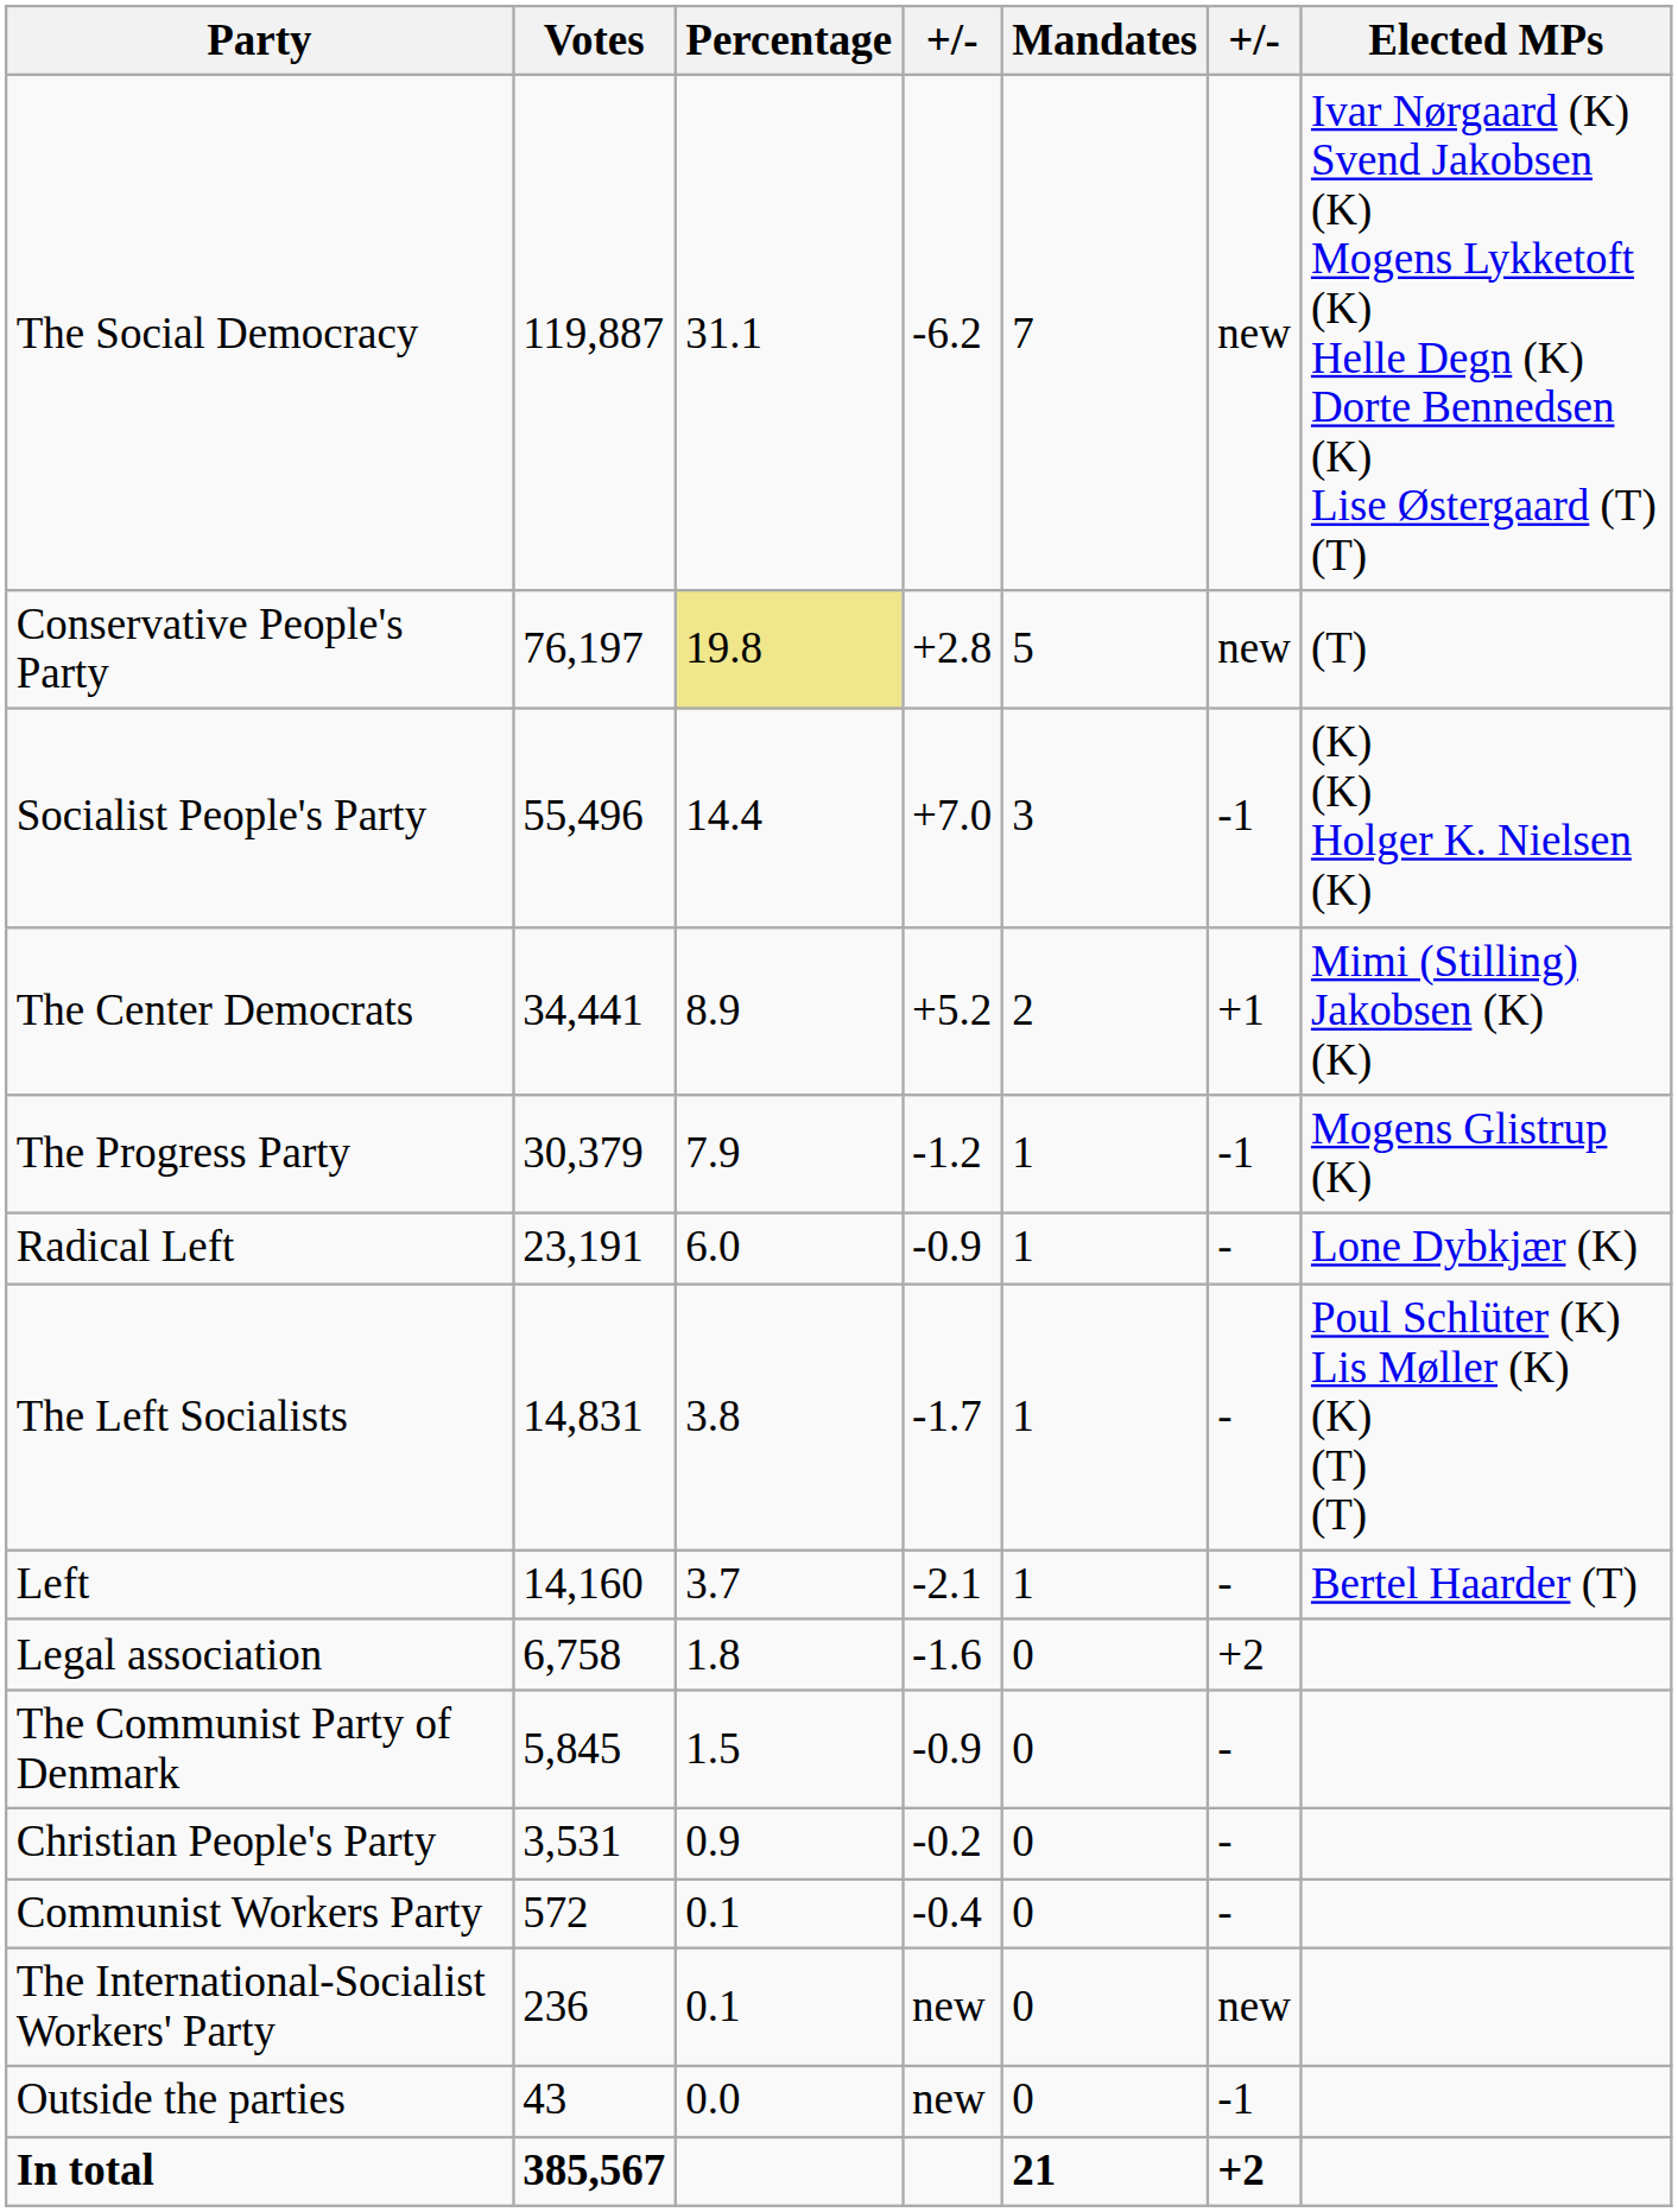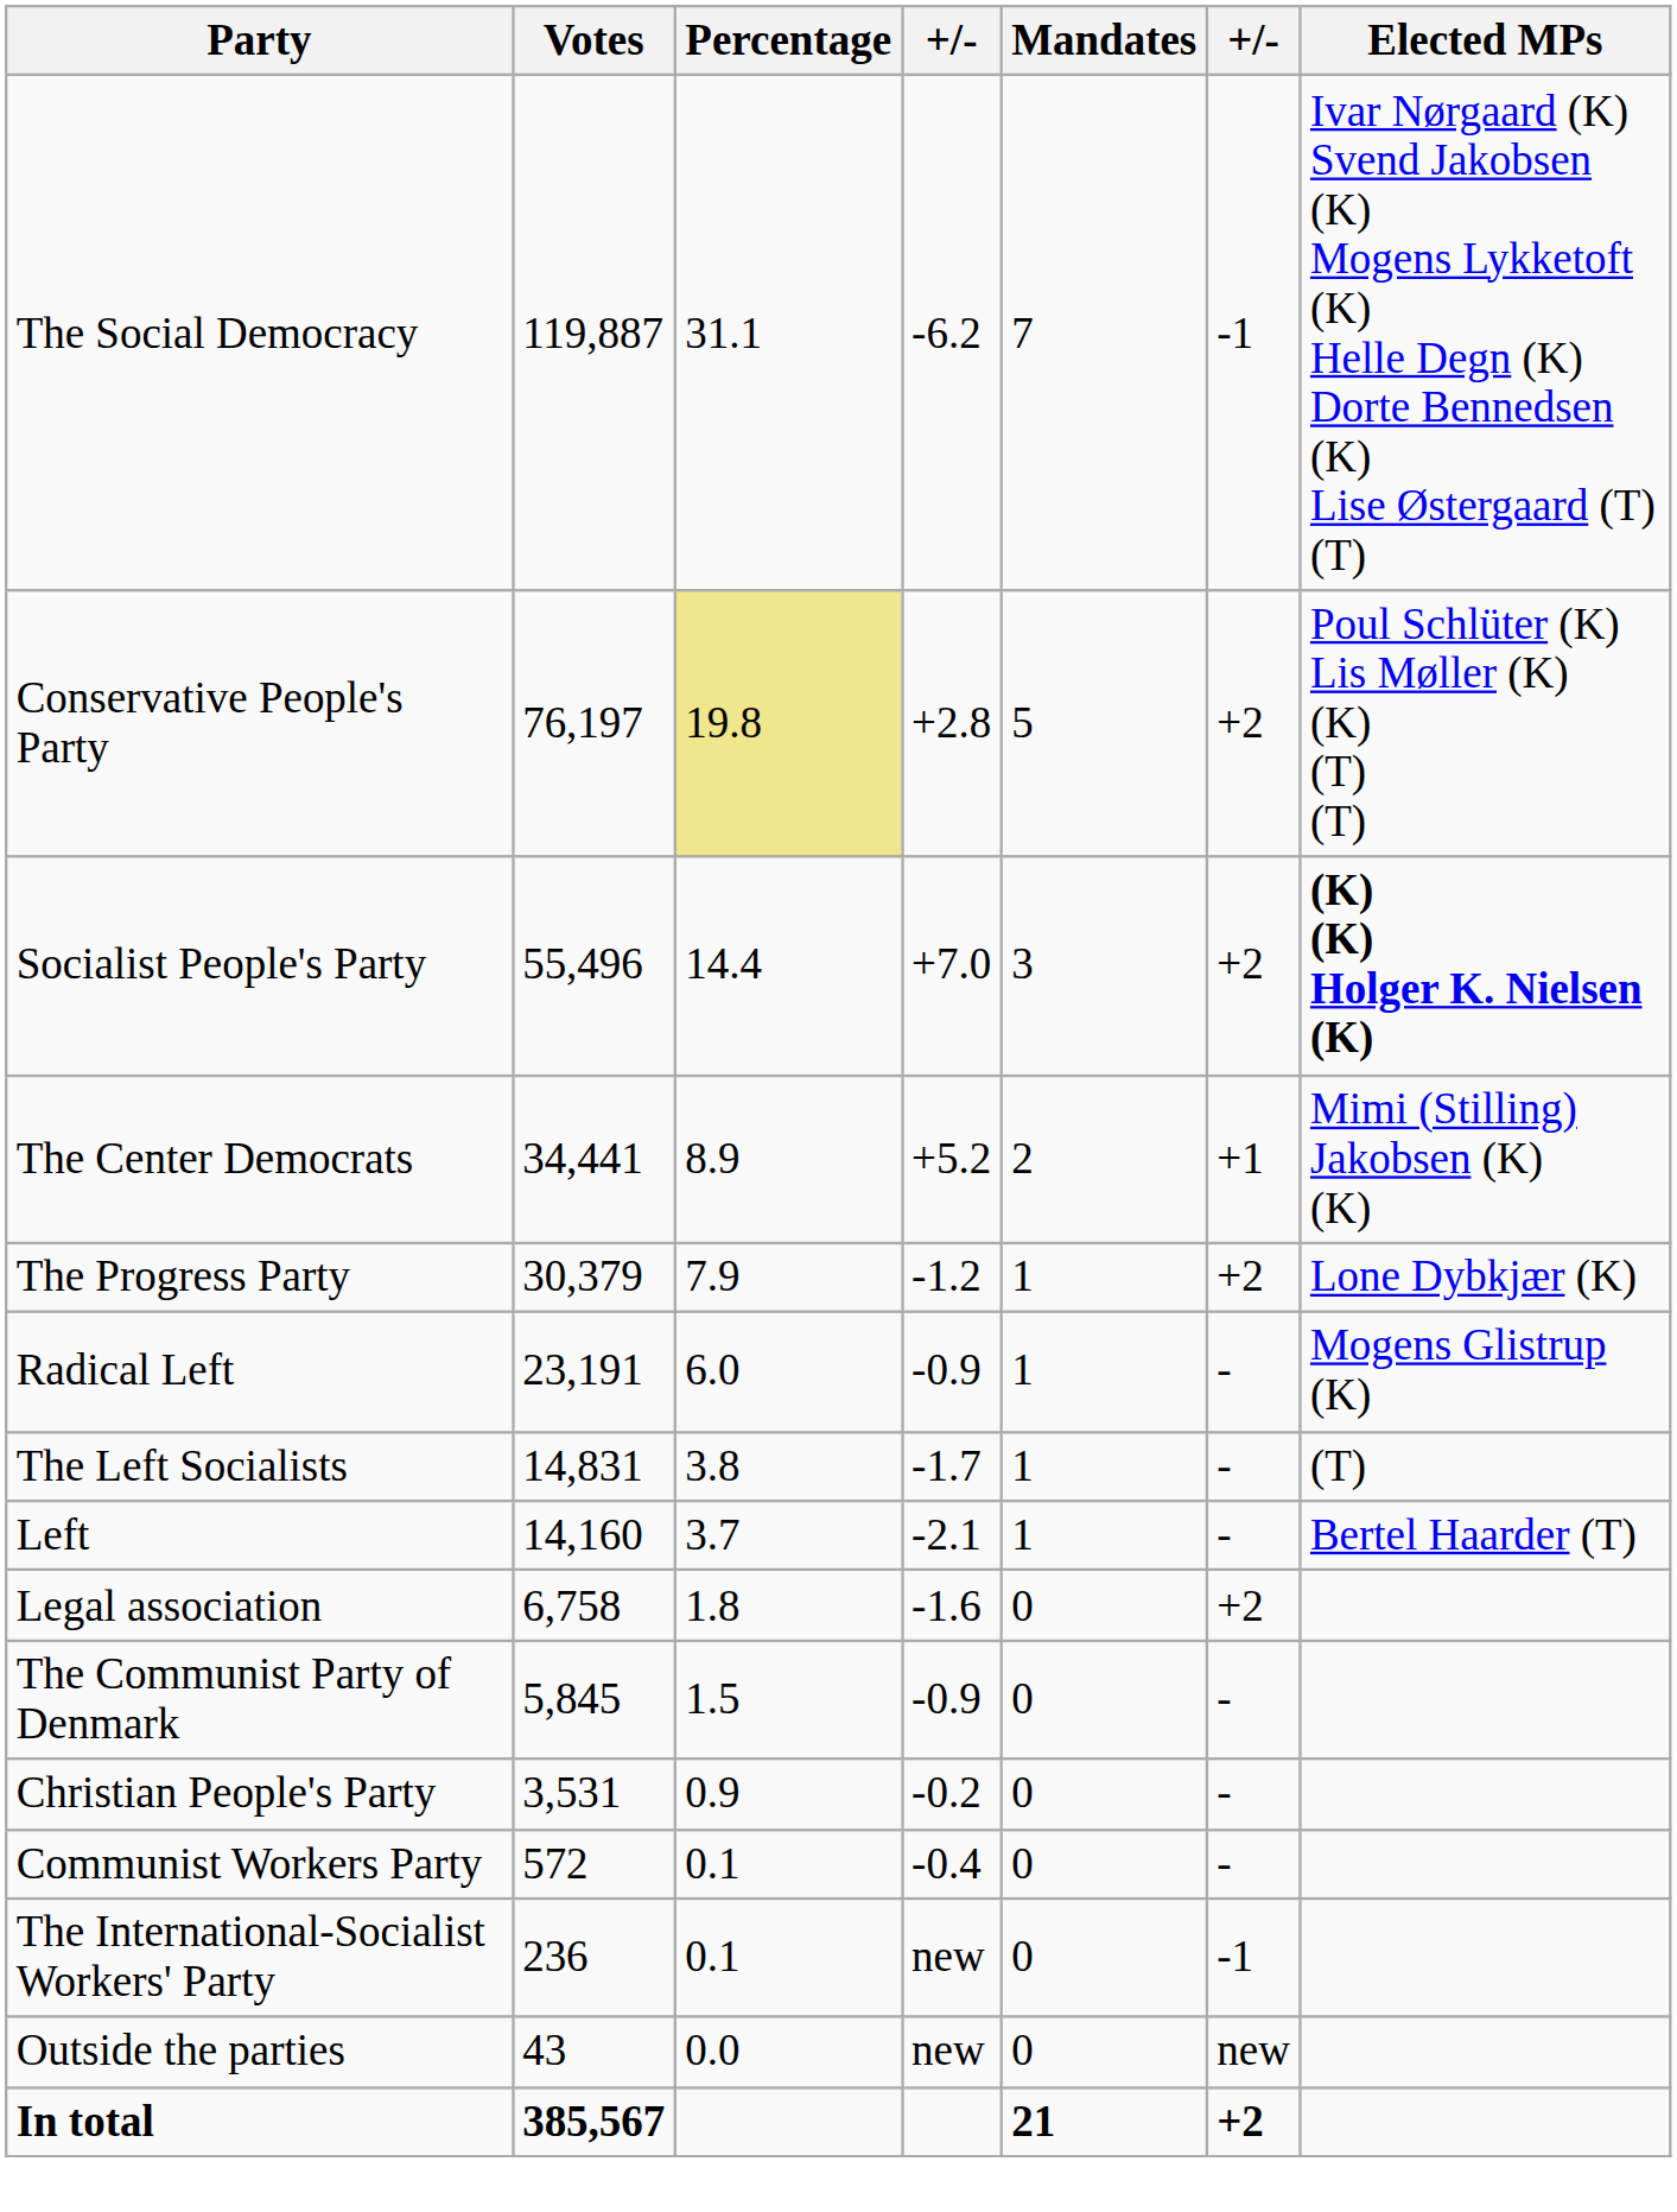The Social Democracy | column 6: new -> -1
Conservative People's Party | column 6: new -> +2
Conservative People's Party | Elected MPs: (T) -> Poul Schlüter (K) Lis Møller (K) (K) (T) (T)
Socialist People's Party | column 6: -1 -> +2
Socialist People's Party | Elected MPs: normal -> bold
The Progress Party | column 6: -1 -> +2
The Progress Party | Elected MPs: Mogens Glistrup (K) -> Lone Dybkjær (K)
Radical Left | Elected MPs: Lone Dybkjær (K) -> Mogens Glistrup (K)
The Left Socialists | Elected MPs: Poul Schlüter (K) Lis Møller (K) (K) (T) (T) -> (T)
The International-Socialist Workers' Party | column 6: new -> -1
Outside the parties | column 6: -1 -> new
